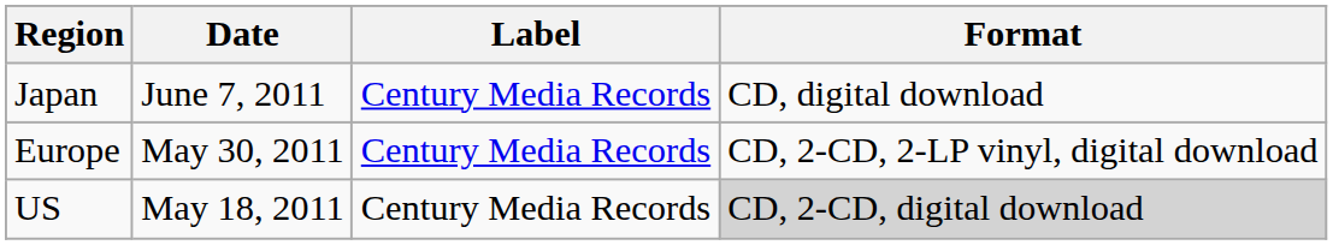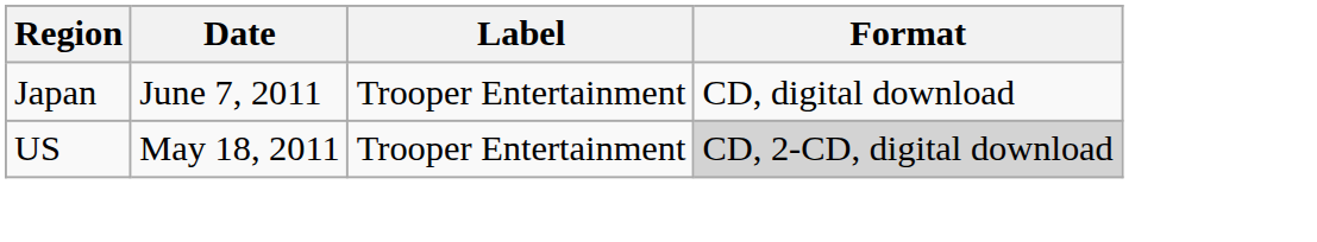Japan | Label: Century Media Records -> Trooper Entertainment
- row: Europe | May 30, 2011 | Century Media Records | CD, 2-CD, 2-LP vinyl, digital download
US | Label: Century Media Records -> Trooper Entertainment
